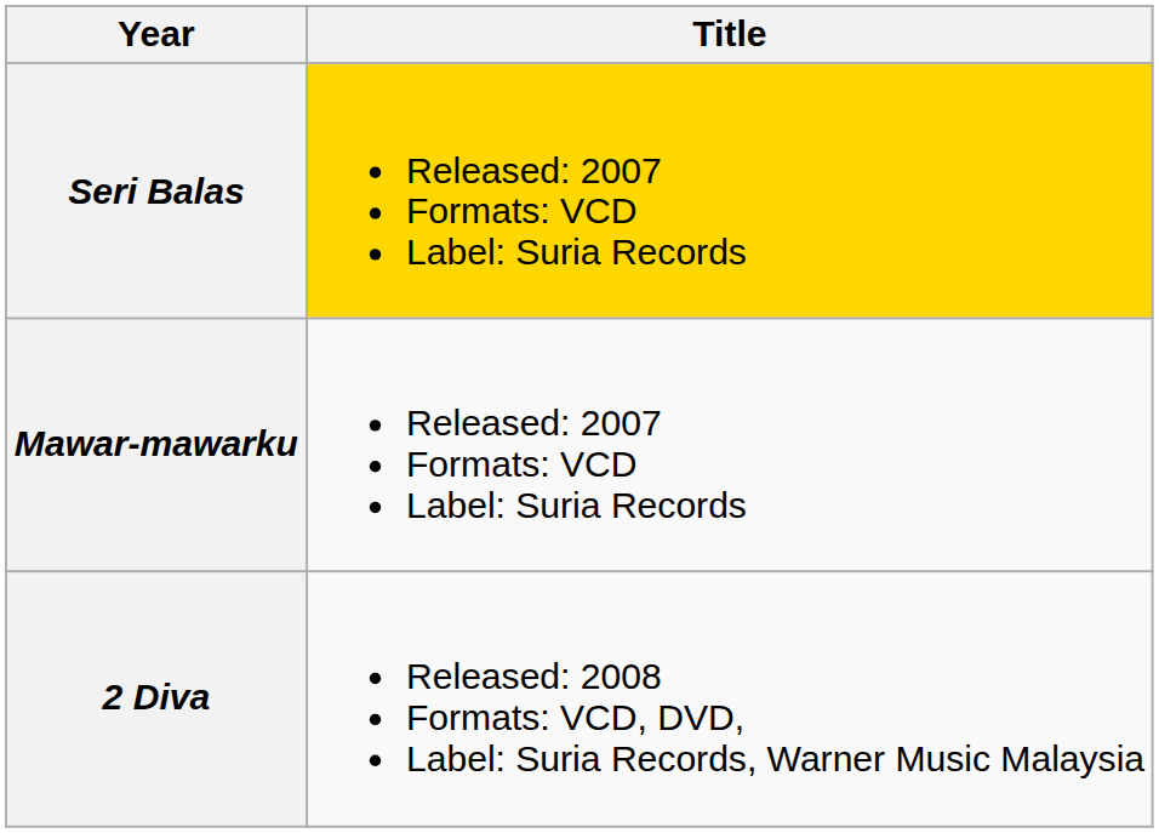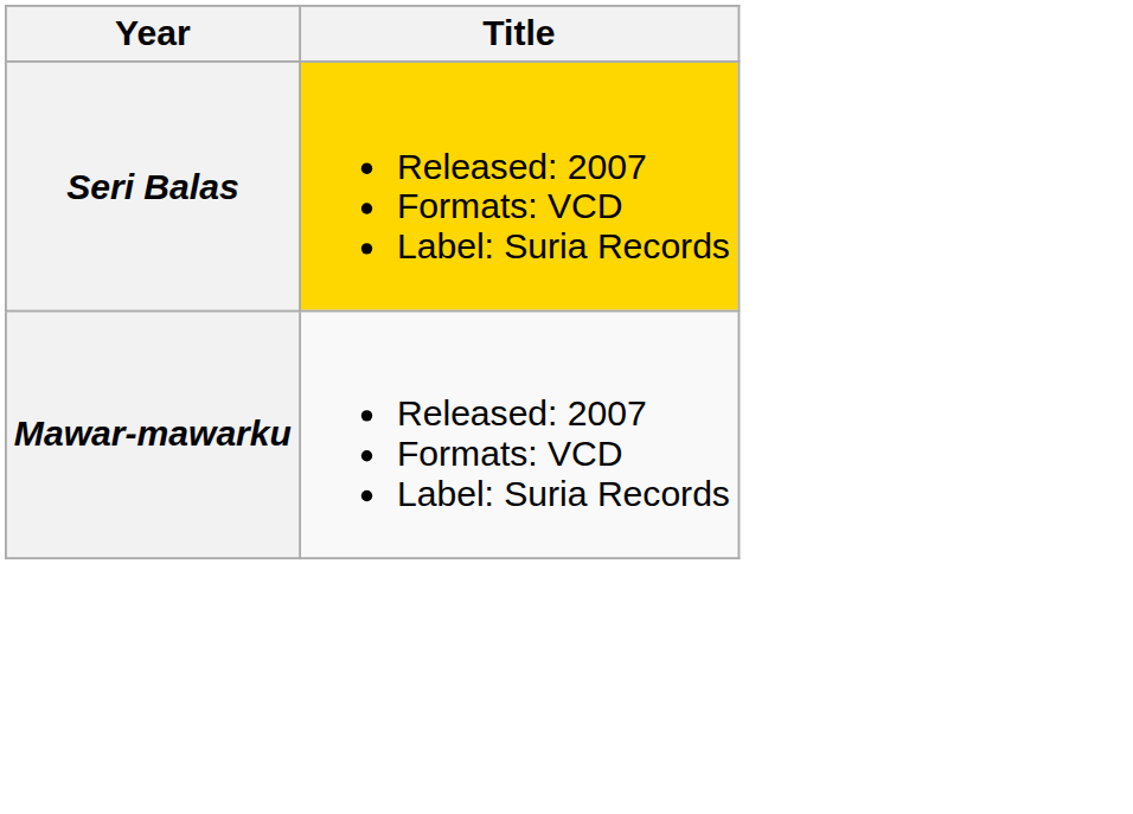- row: 2 Diva | Released: 2008 Formats: VCD, DVD, Label: Suria Records, Warner Music Malaysia
